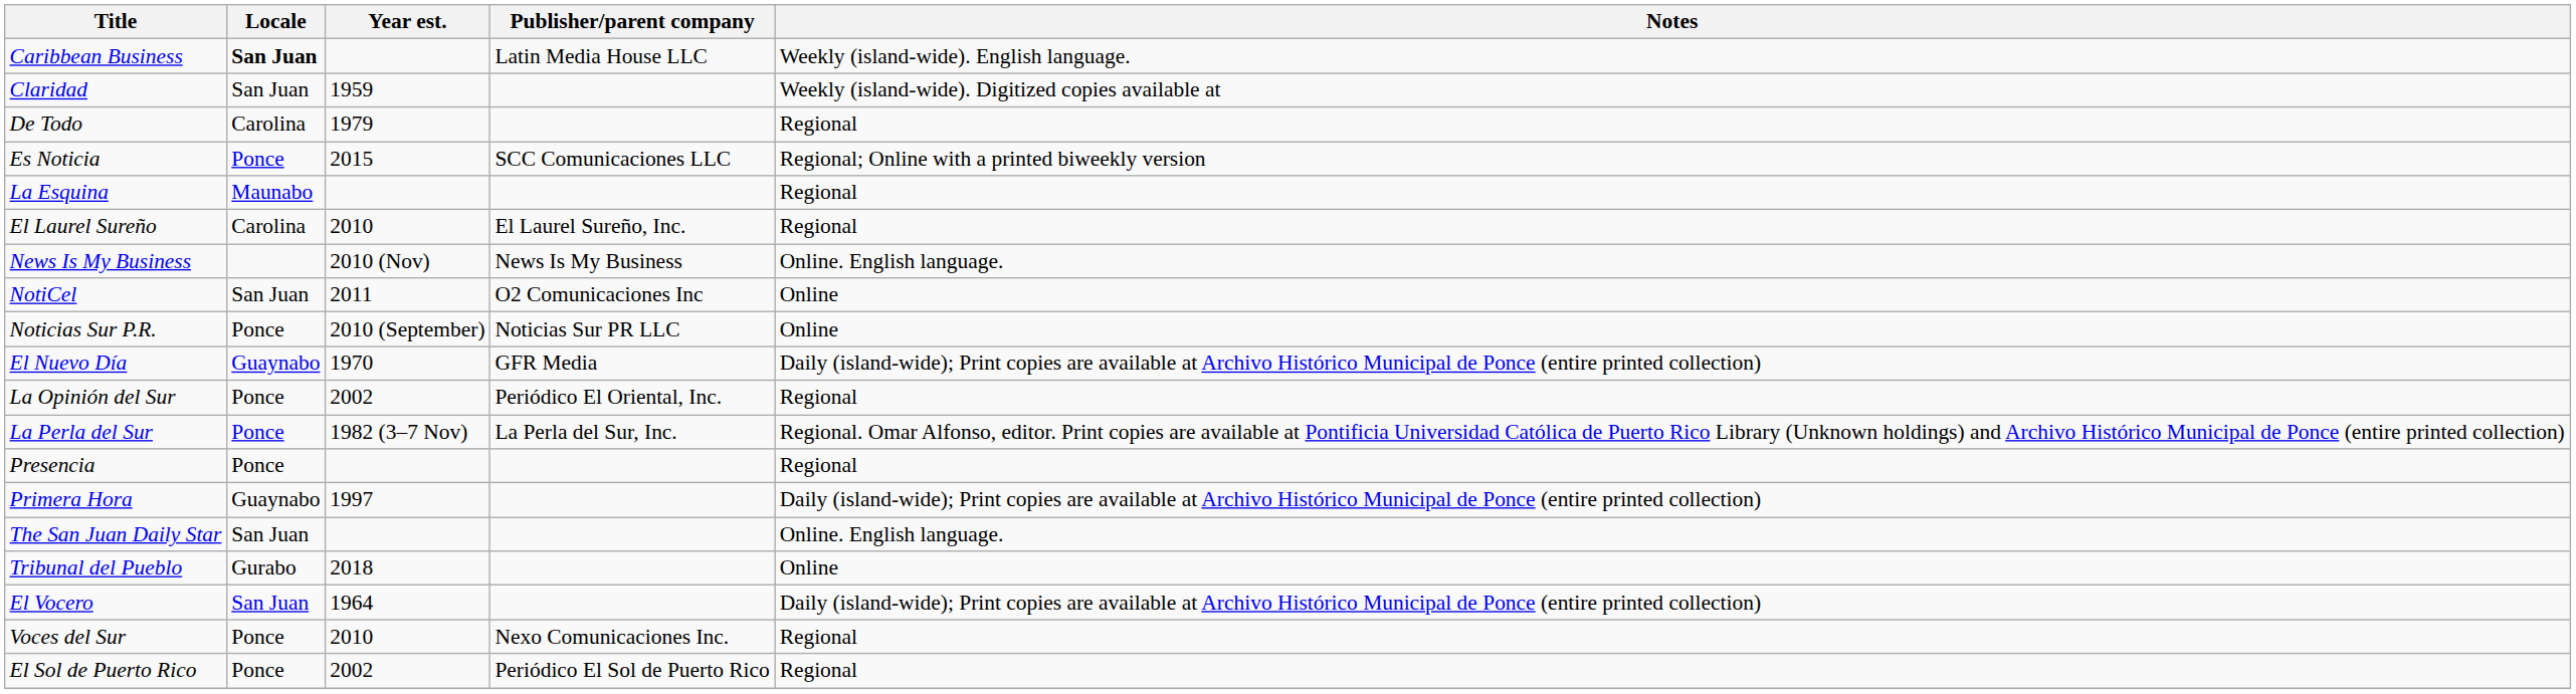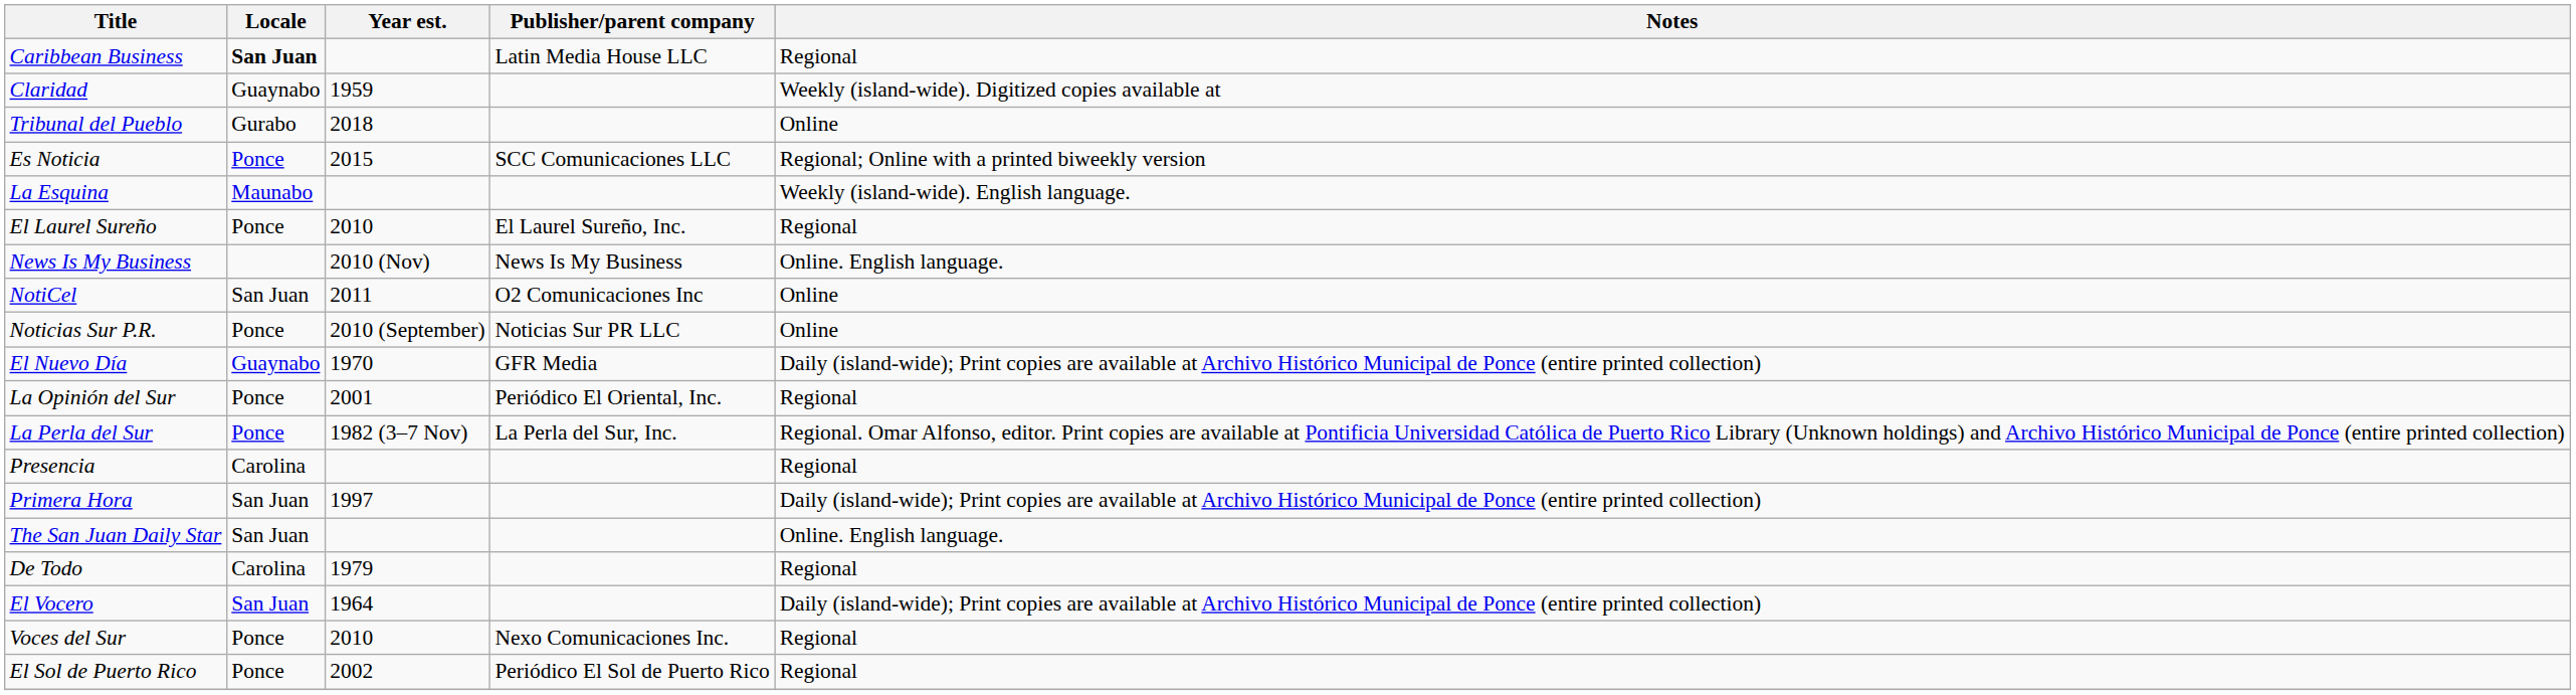Caribbean Business | Notes: Weekly (island-wide). English language. -> Regional
Claridad | Locale: San Juan -> Guaynabo
rows swapped: De Todo <-> Tribunal del Pueblo
La Esquina | Notes: Regional -> Weekly (island-wide). English language.
El Laurel Sureño | Locale: Carolina -> Ponce
La Opinión del Sur | Year est.: 2002 -> 2001
Presencia | Locale: Ponce -> Carolina
Primera Hora | Locale: Guaynabo -> San Juan
